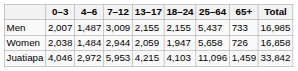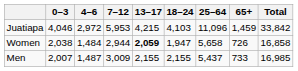rows swapped: Men <-> Juatiapa
Women | 13–17: normal -> bold
